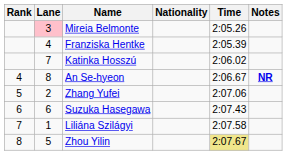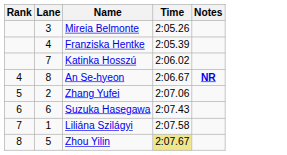- column: Nationality
Mireia Belmonte | Lane: pink background -> no background
